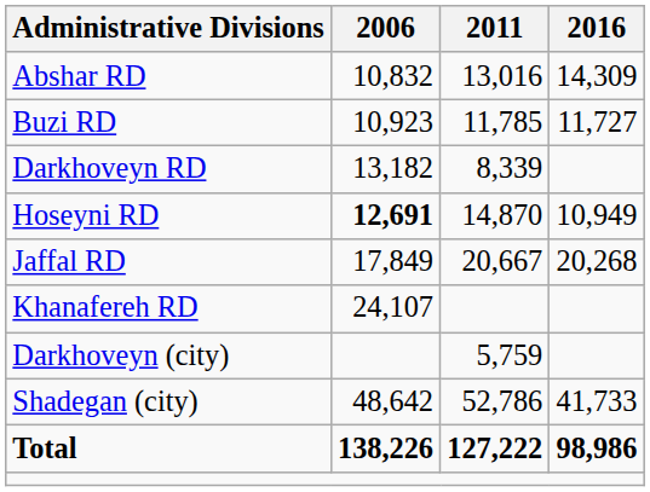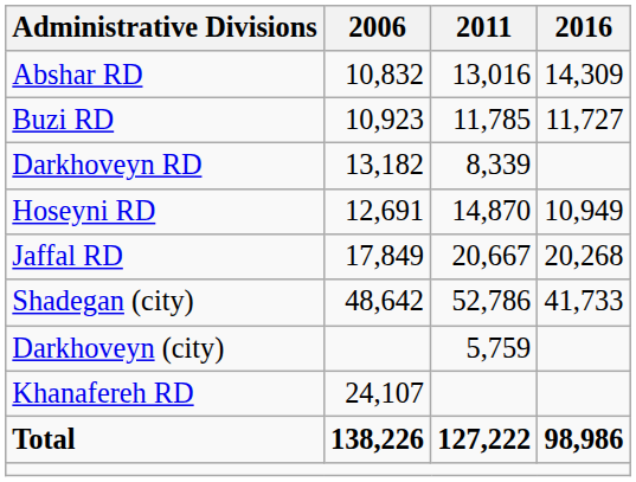Hoseyni RD | 2006: bold -> normal
rows swapped: Khanafereh RD <-> Shadegan (city)
